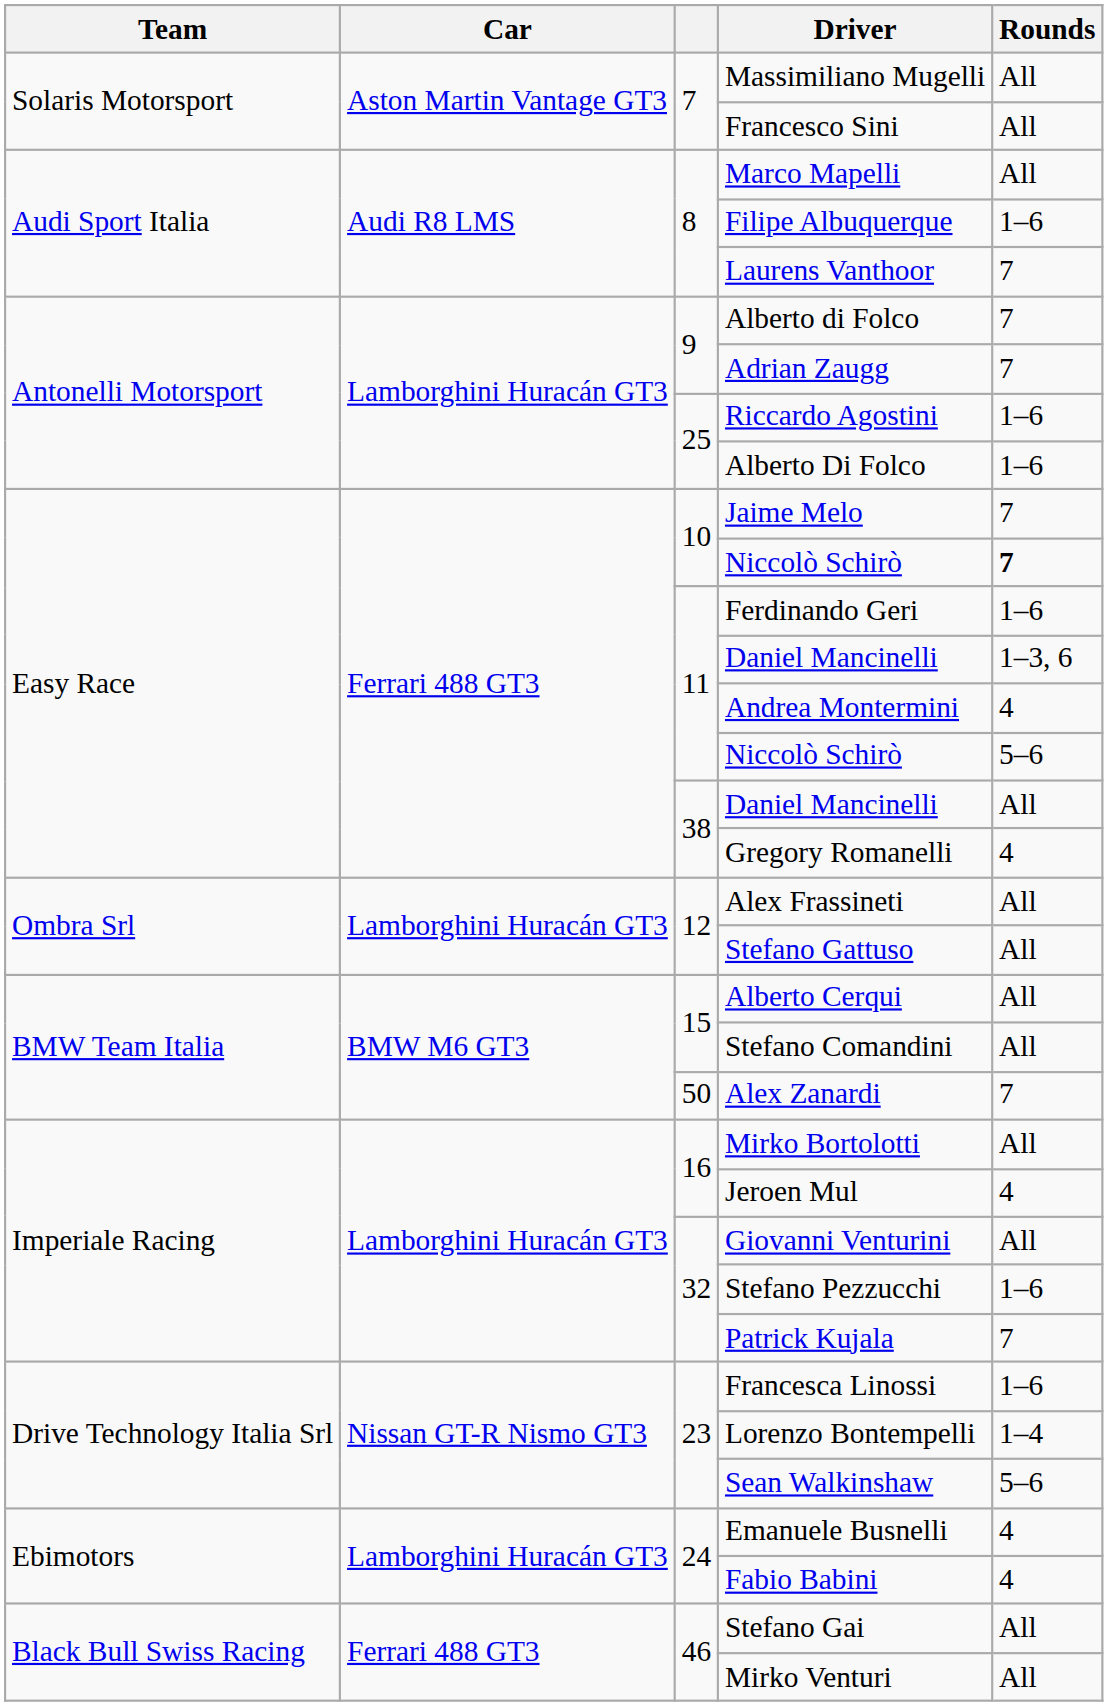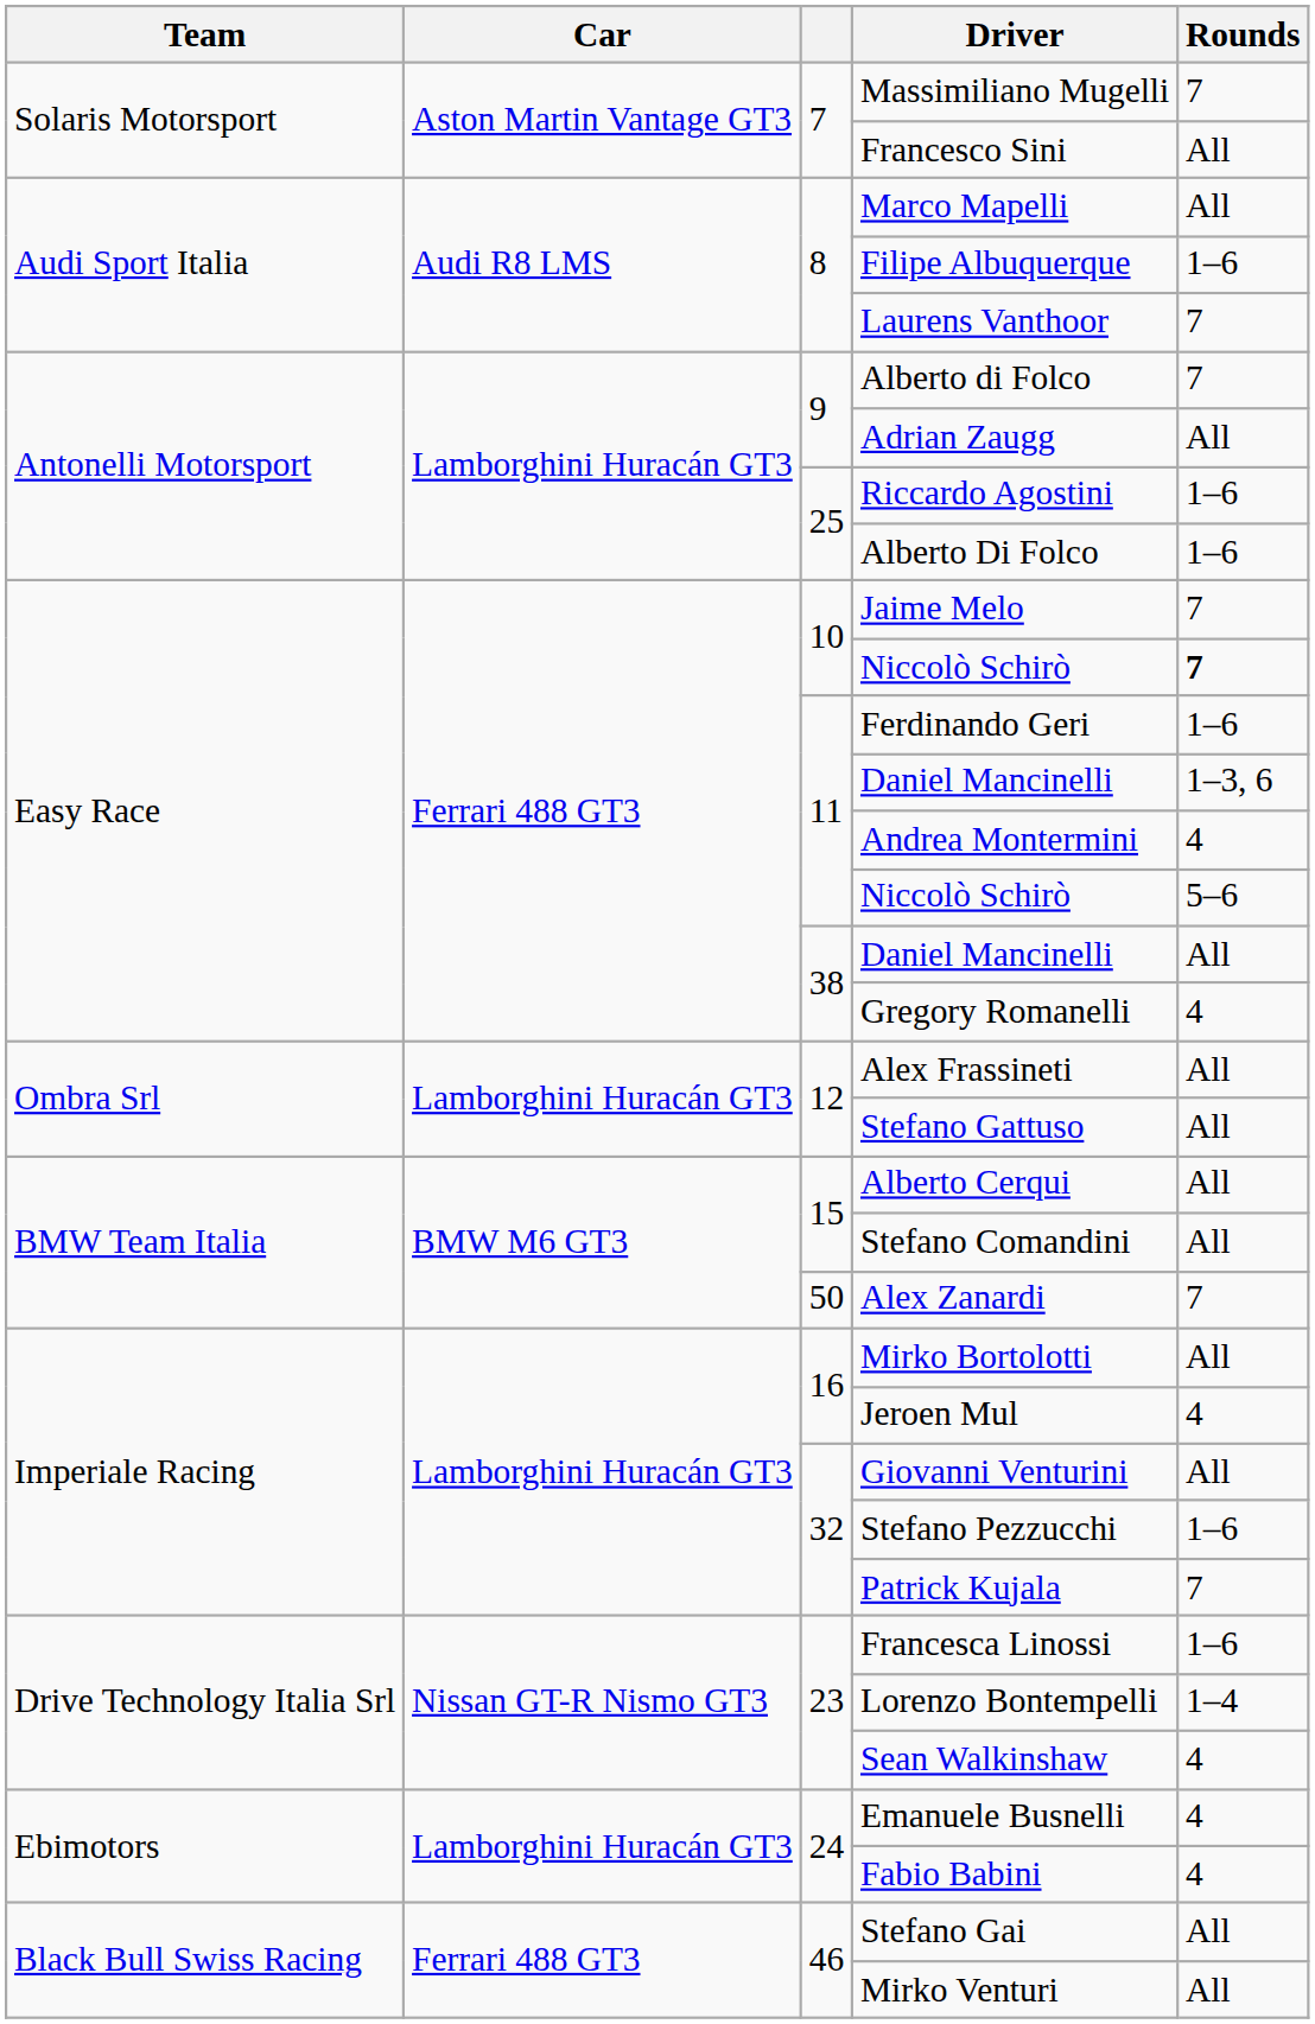Massimiliano Mugelli | Rounds: All -> 7
Adrian Zaugg | Rounds: 7 -> All
Sean Walkinshaw | Rounds: 5–6 -> 4
